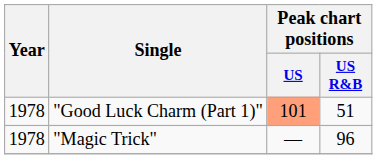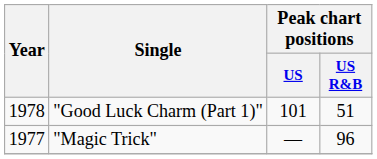"Good Luck Charm (Part 1)" | Peak chart positions / US: lightsalmon background -> no background
"Magic Trick" | Year: 1978 -> 1977
